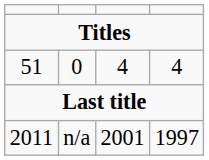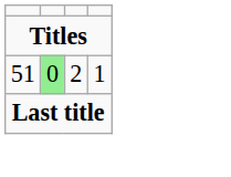51 | column 2: no background -> lightgreen background
51 | column 3: 4 -> 2
51 | column 4: 4 -> 1
- row: 2011 | n/a | 2001 | 1997
